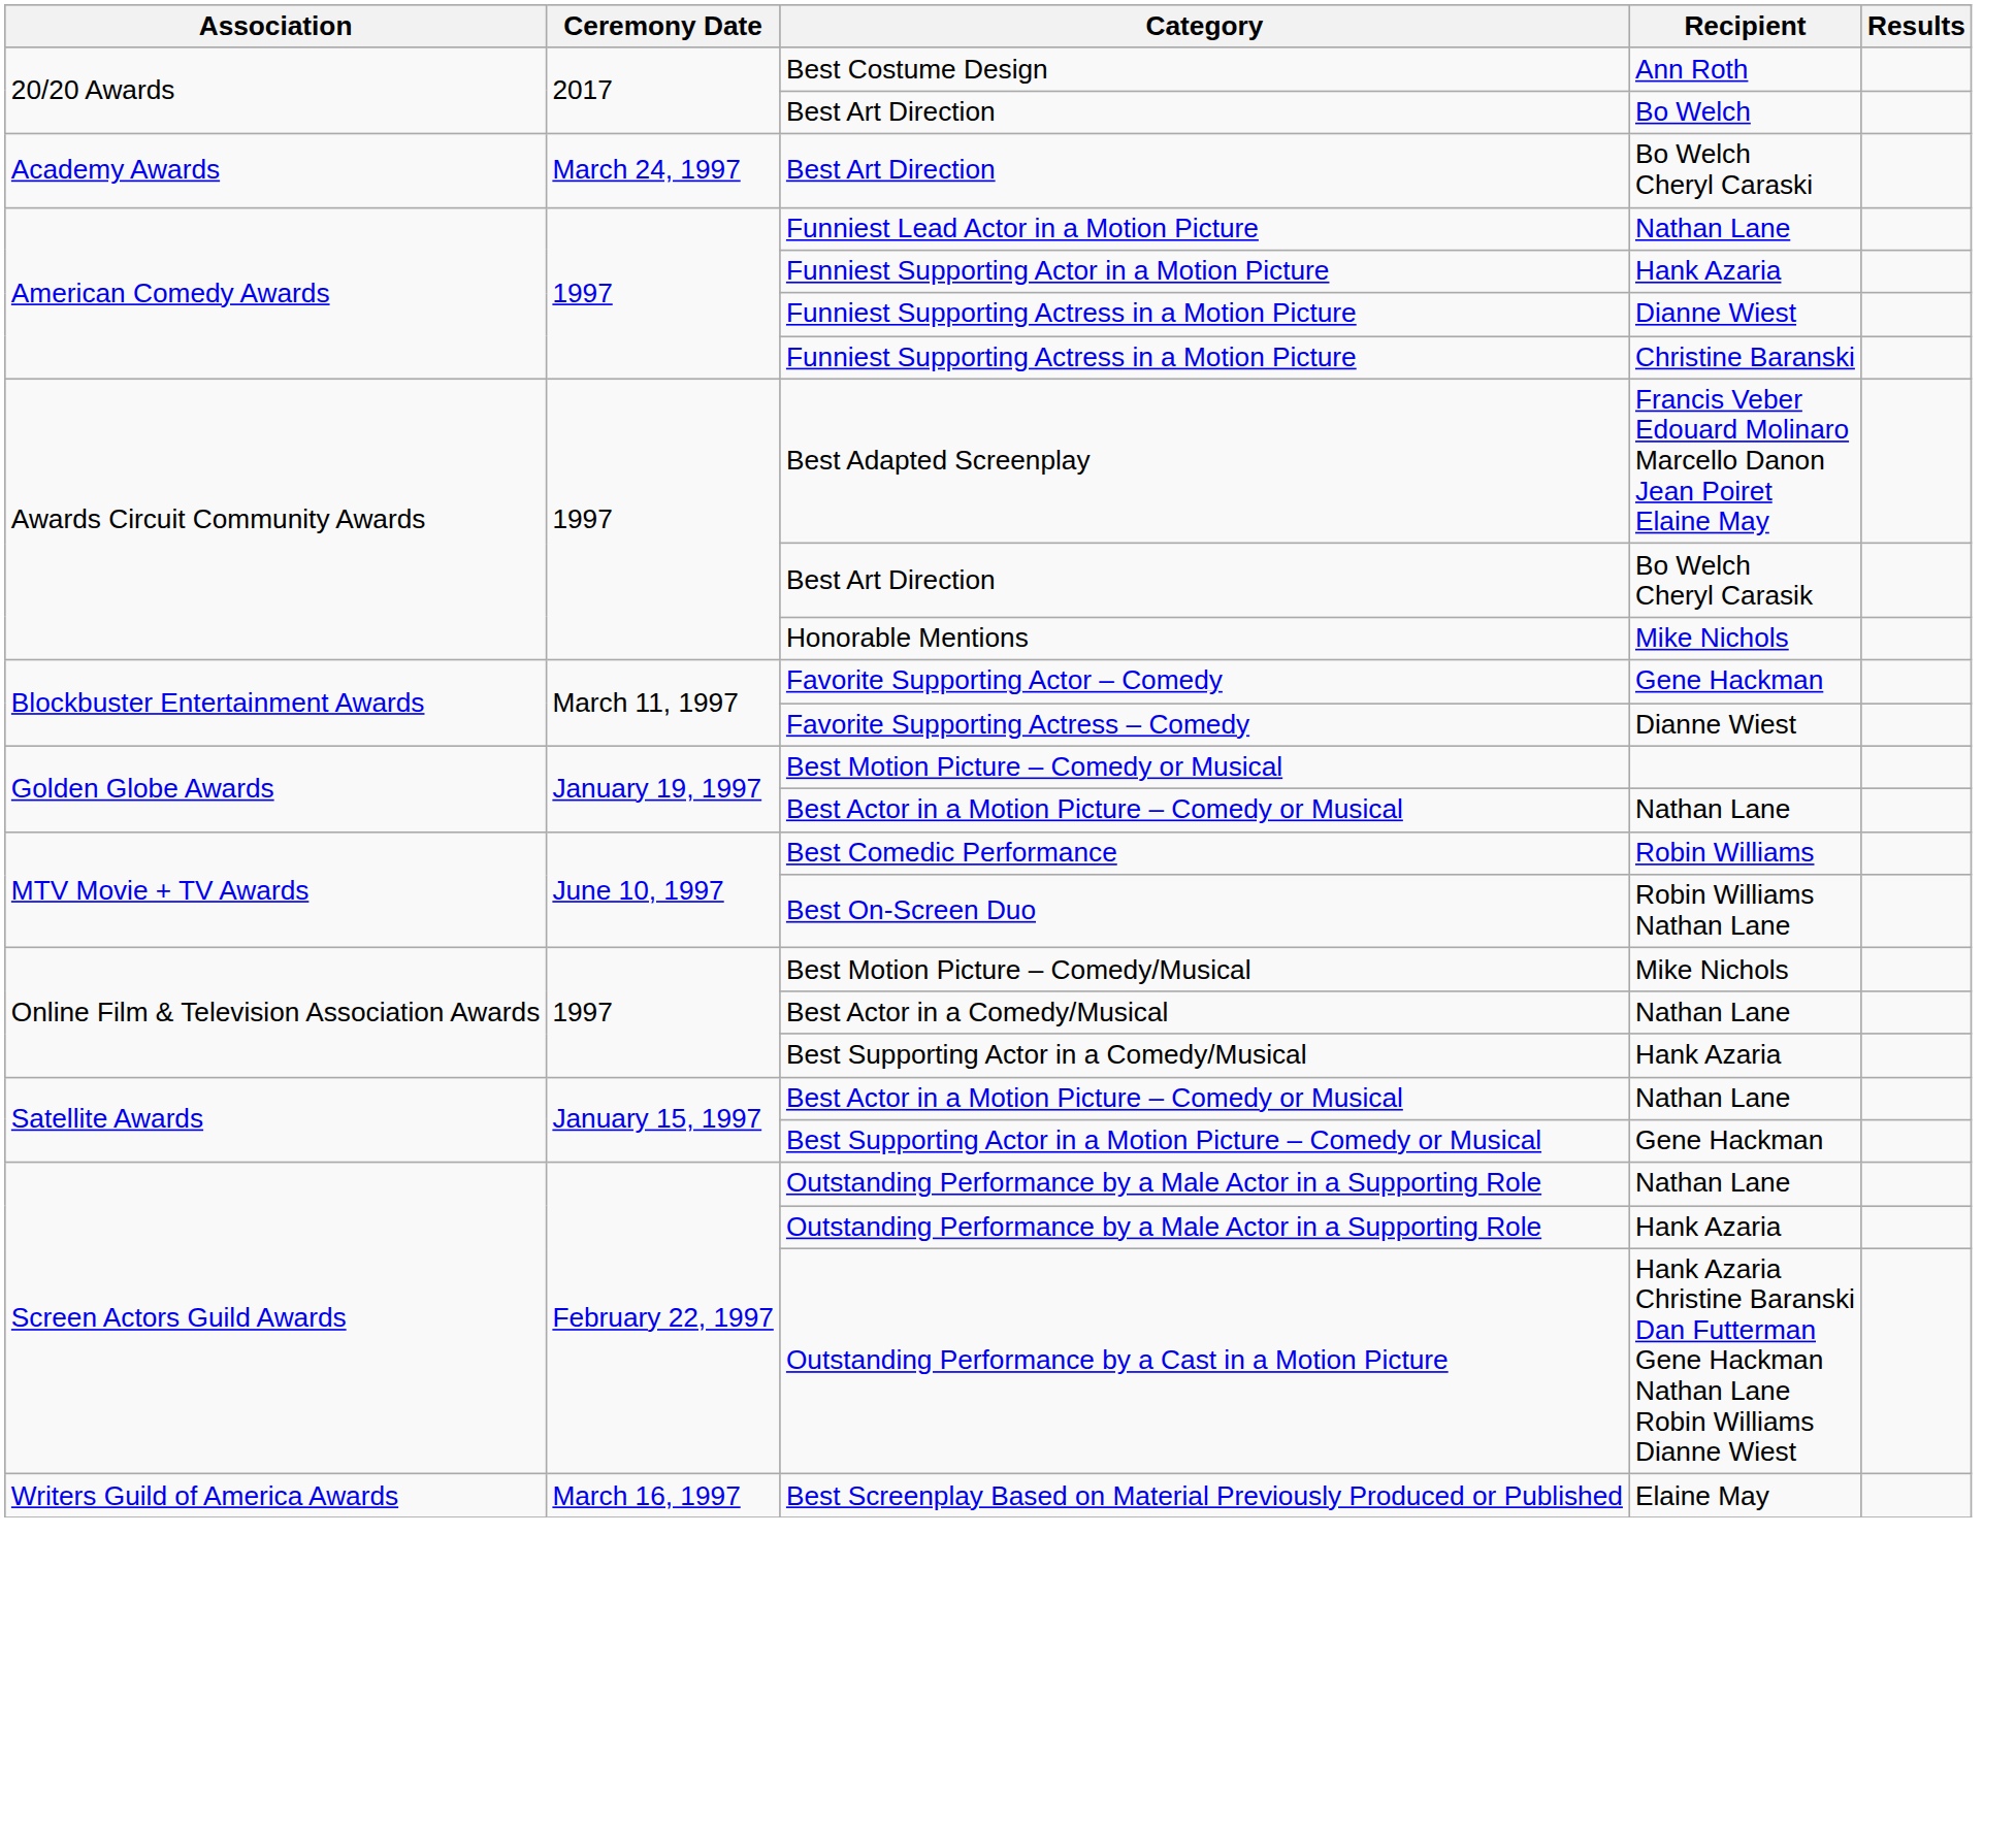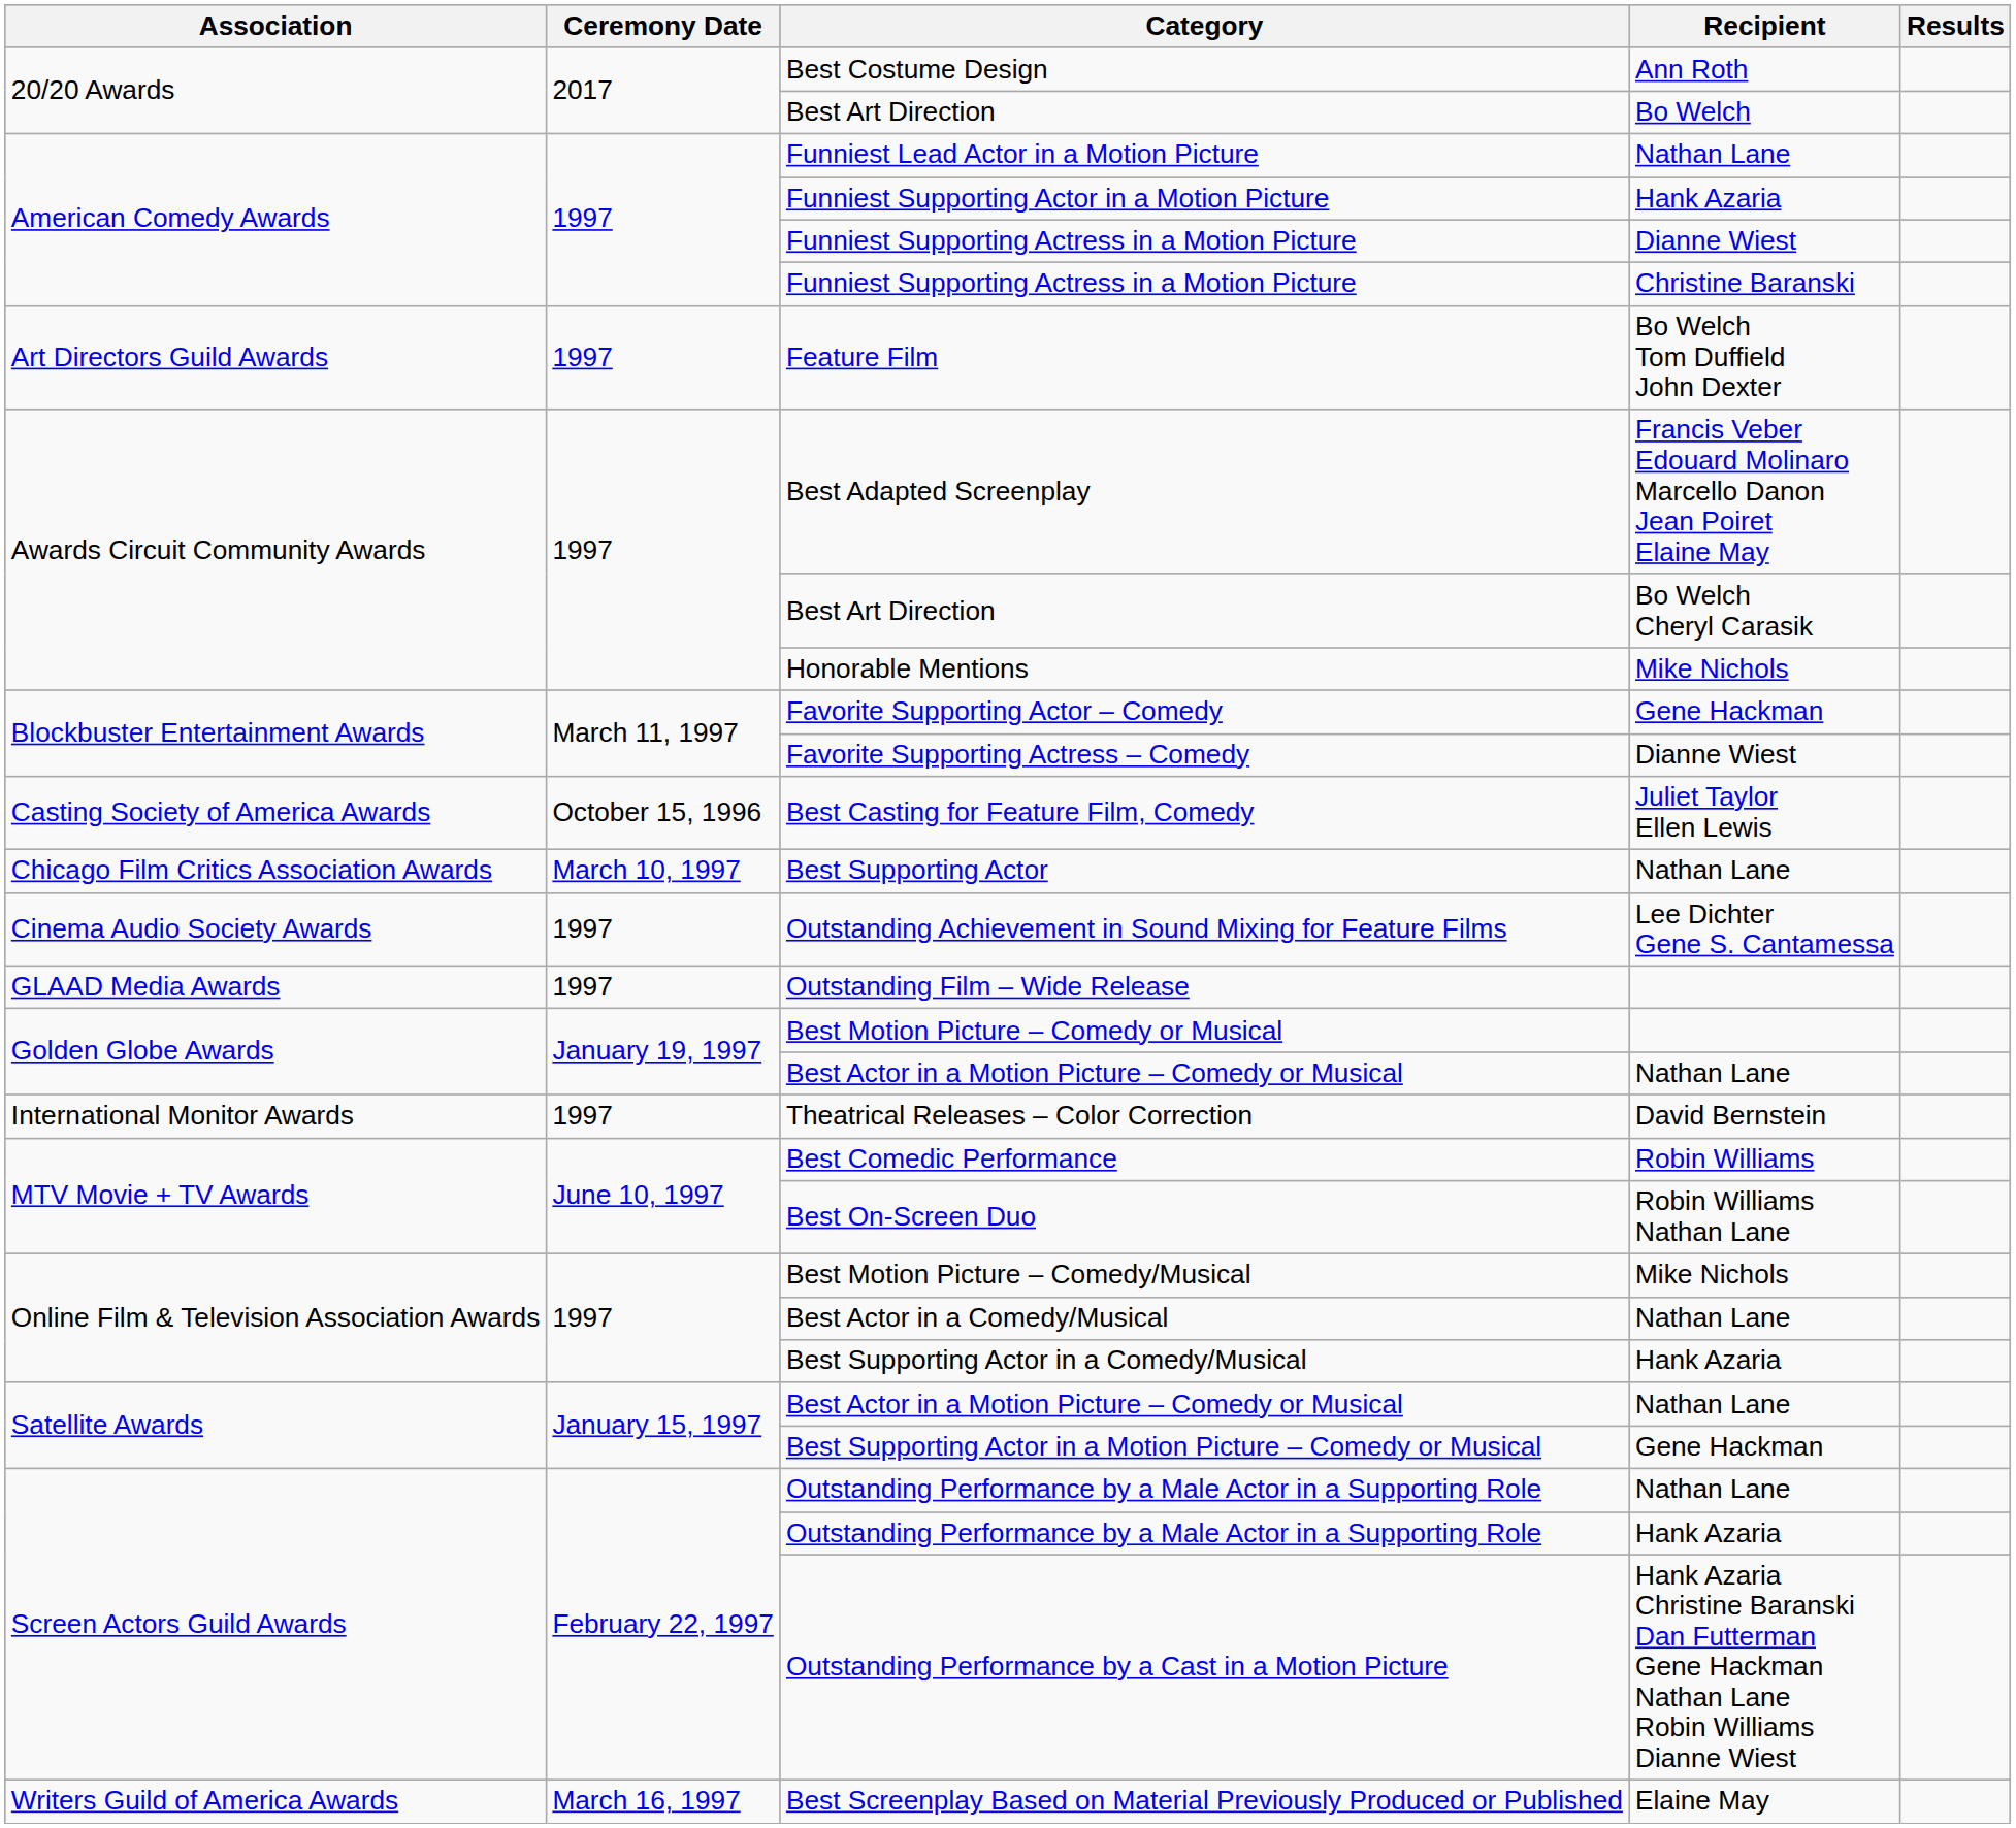- row: Academy Awards | March 24, 1997 | Best Art Direction | Bo Welch Cheryl Caraski
+ row: Art Directors Guild Awards | 1997 | Feature Film | Bo Welch Tom Duffield John Dexter
+ row: Casting Society of America Awards | October 15, 1996 | Best Casting for Feature Film, Comedy | Juliet Taylor Ellen Lewis
+ row: Chicago Film Critics Association Awards | March 10, 1997 | Best Supporting Actor | Nathan Lane
+ row: Cinema Audio Society Awards | 1997 | Outstanding Achievement in Sound Mixing for Feature Films | Lee Dichter Gene S. Cantamessa
+ row: GLAAD Media Awards | 1997 | Outstanding Film – Wide Release
+ row: International Monitor Awards | 1997 | Theatrical Releases – Color Correction | David Bernstein
